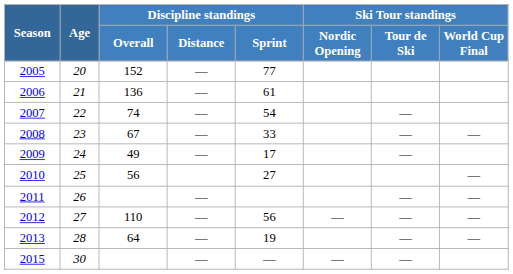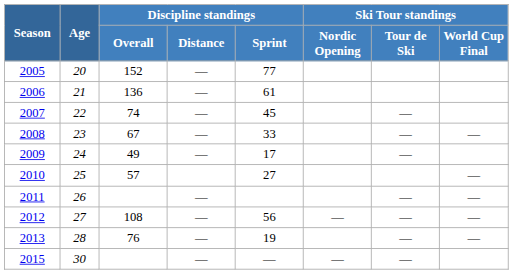2007 | Discipline standings / Sprint: 54 -> 45
2010 | Discipline standings / Overall: 56 -> 57
2012 | Discipline standings / Overall: 110 -> 108
2013 | Discipline standings / Overall: 64 -> 76
